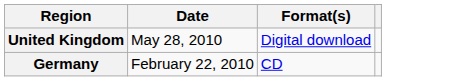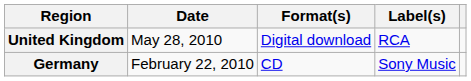+ column: Label(s) | RCA | Sony Music
